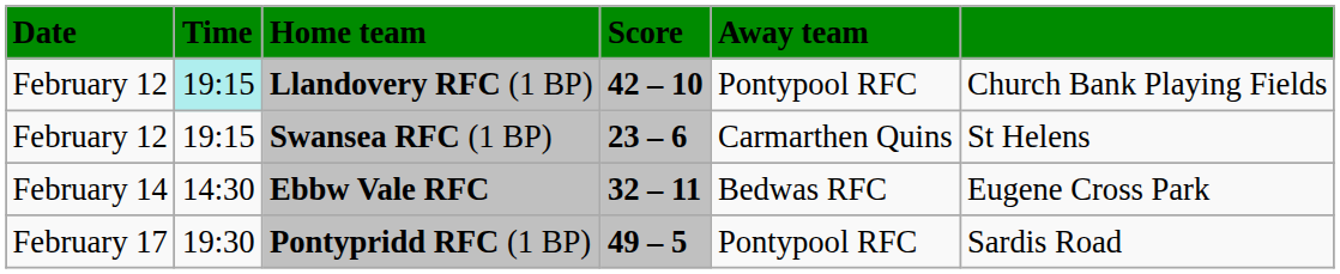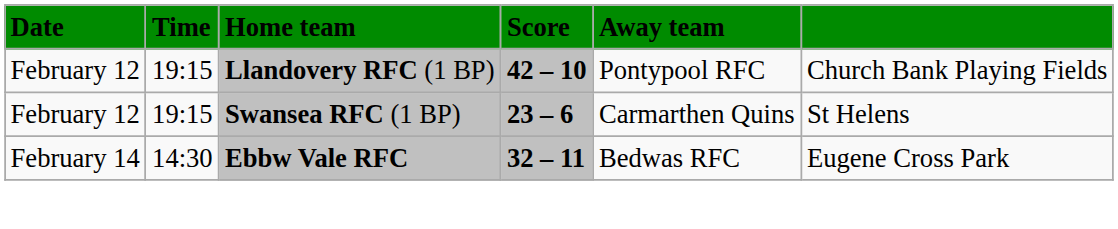Llandovery RFC (1 BP) | Time: paleturquoise background -> no background
- row: February 17 | 19:30 | Pontypridd RFC (1 BP) | 49 – 5 | Pontypool RFC | Sardis Road
